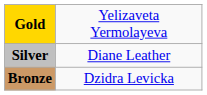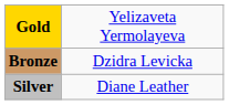rows swapped: Silver <-> Bronze
